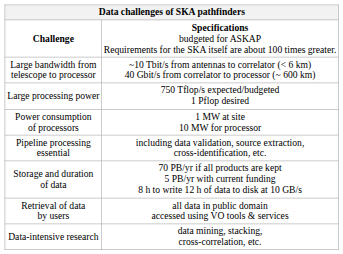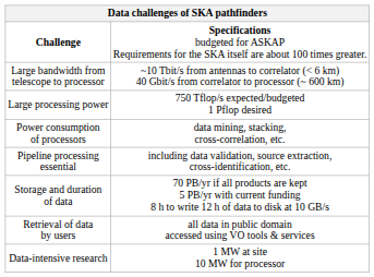Power consumption of processors | column 2: 1 MW at site 10 MW for processor -> data mining, stacking, cross-correlation, etc.
Data-intensive research | column 2: data mining, stacking, cross-correlation, etc. -> 1 MW at site 10 MW for processor
